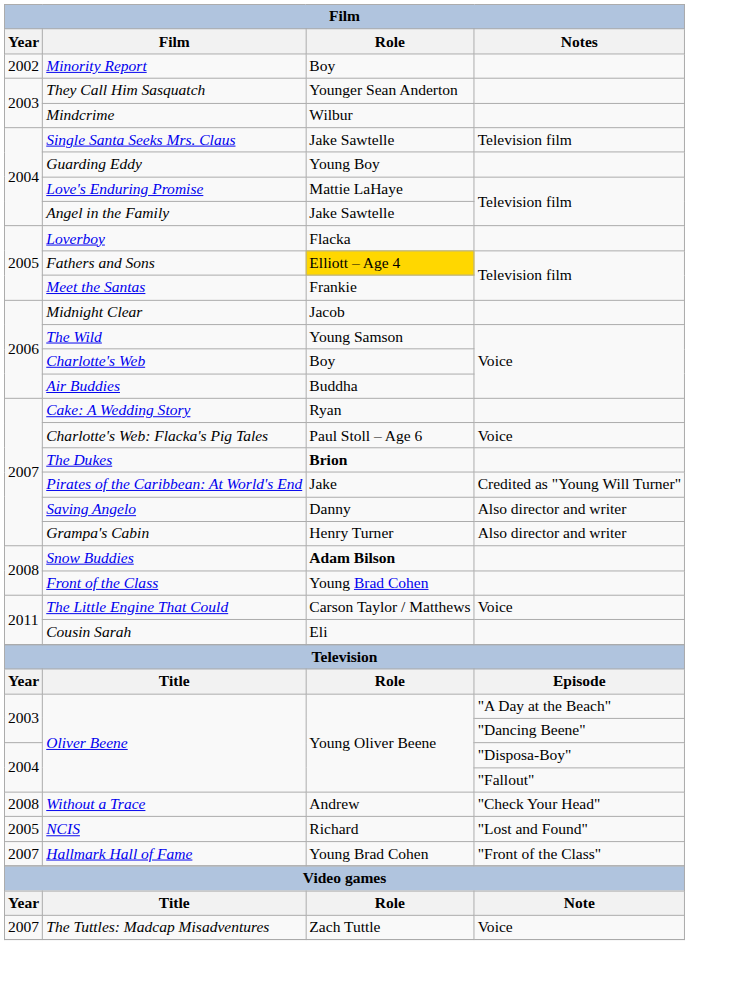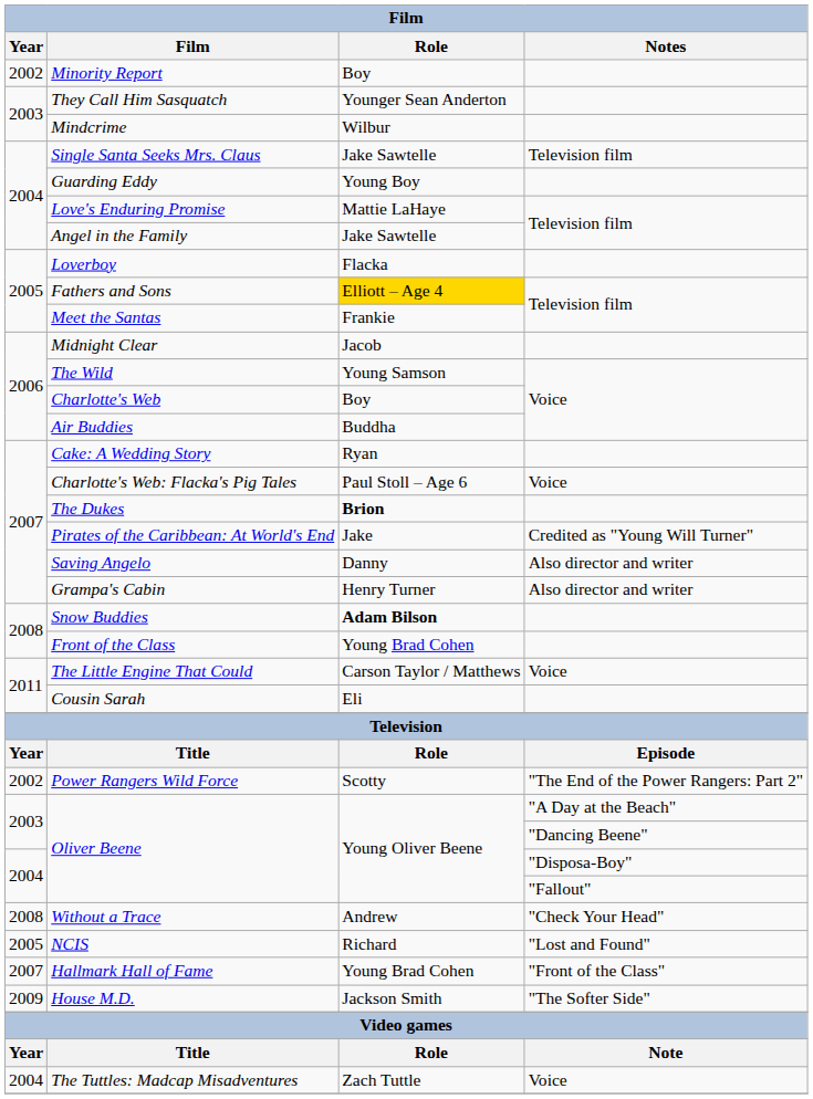+ row: 2002 | Power Rangers Wild Force | Scotty | "The End of the Power Rangers: Part 2"
+ row: 2009 | House M.D. | Jackson Smith | "The Softer Side"
The Tuttles: Madcap Misadventures | Year: 2007 -> 2004
